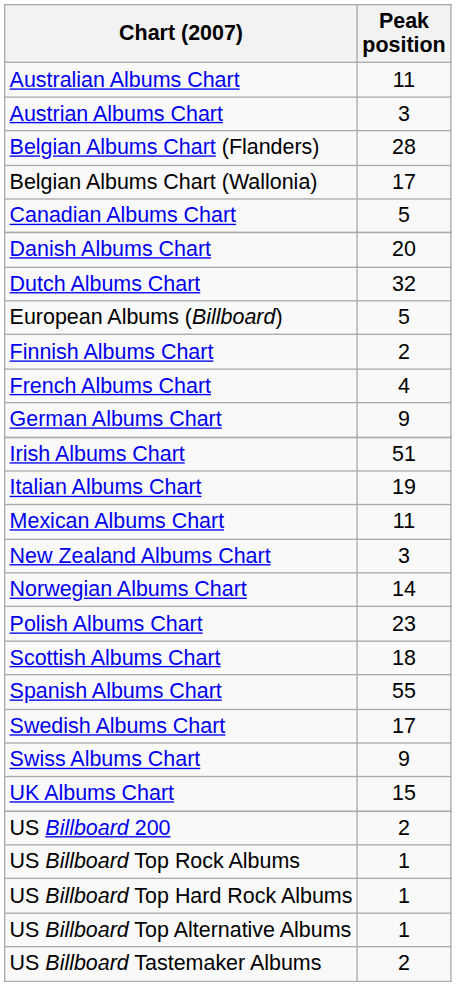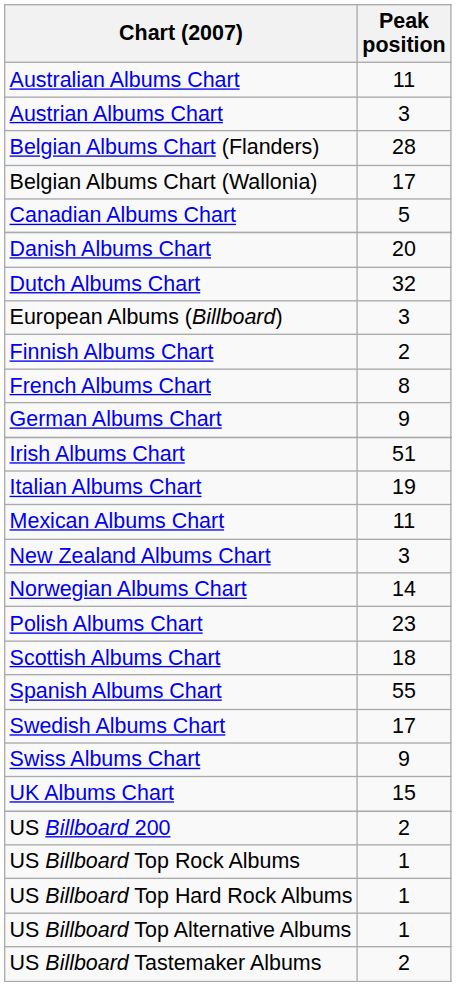European Albums (Billboard) | Peak position: 5 -> 3
French Albums Chart | Peak position: 4 -> 8
